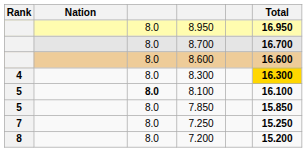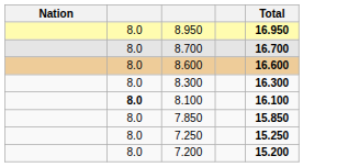- column: Rank | 4 | 5 | 5 | 7 | 8
8.300 | Total: gold background -> no background
